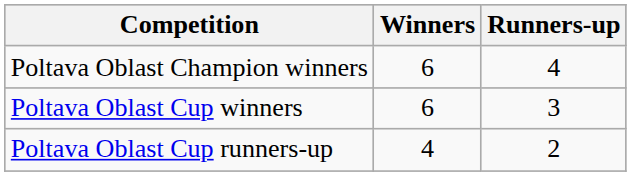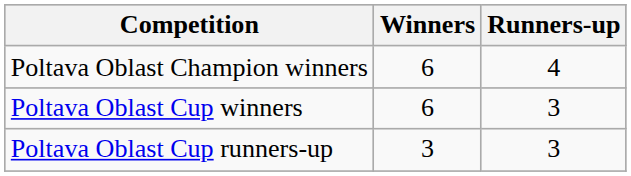Poltava Oblast Cup runners-up | Winners: 4 -> 3
Poltava Oblast Cup runners-up | Runners-up: 2 -> 3
